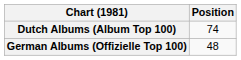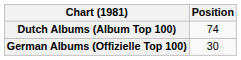German Albums (Offizielle Top 100) | Position: 48 -> 30
